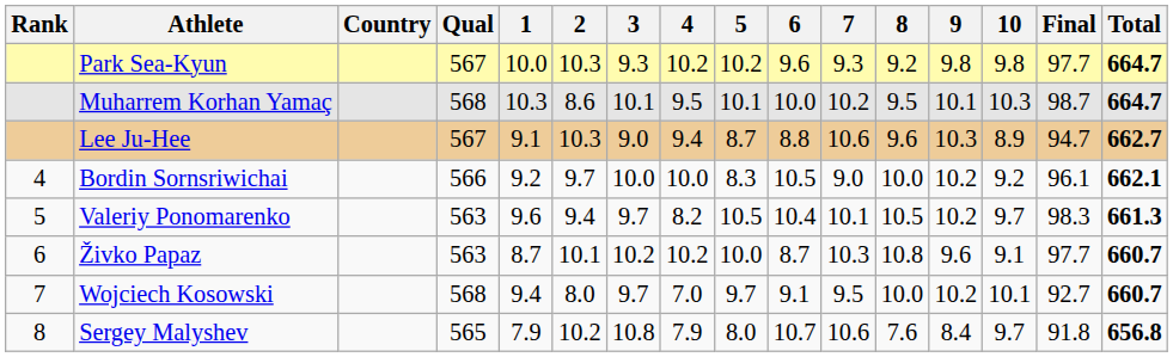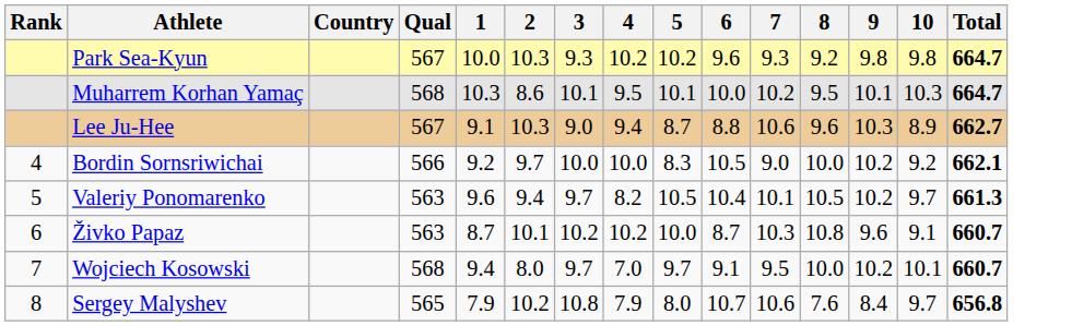- column: Final | 97.7 | 98.7 | 94.7 | 96.1 | 98.3 | 97.7 | 92.7 | 91.8
